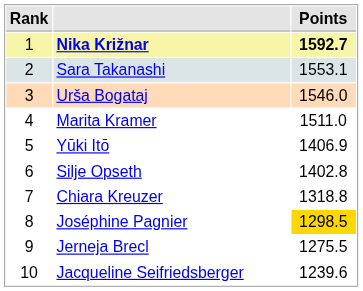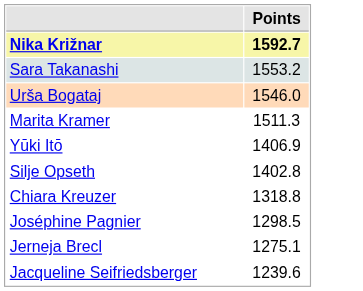- column: Rank | 1 | 2 | 3 | 4 | 5 | 6 | 7 | 8 | 9 | 10
Sara Takanashi | Points: 1553.1 -> 1553.2
Marita Kramer | Points: 1511.0 -> 1511.3
Joséphine Pagnier | Points: gold background -> no background
Jerneja Brecl | Points: 1275.5 -> 1275.1
